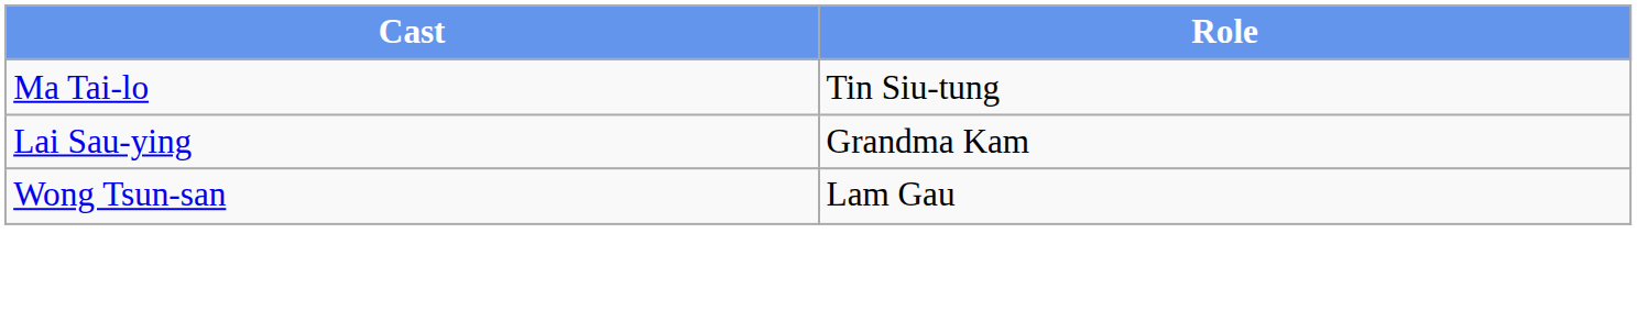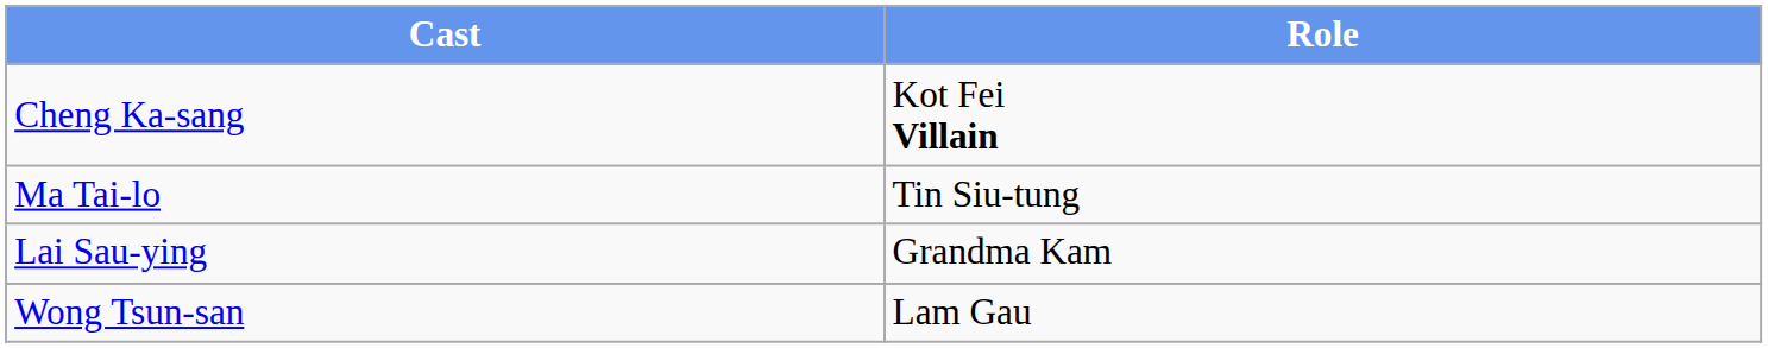+ row: Cheng Ka-sang | Kot Fei Villain
